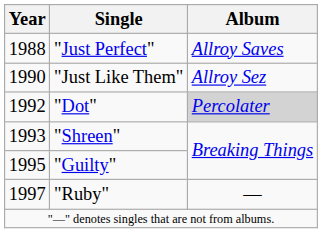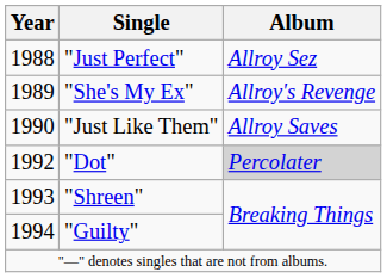"Just Perfect" | Album: Allroy Saves -> Allroy Sez
+ row: 1989 | "She's My Ex" | Allroy's Revenge
"Just Like Them" | Album: Allroy Sez -> Allroy Saves
"Guilty" | Year: 1995 -> 1994
- row: 1997 | "Ruby" | —
